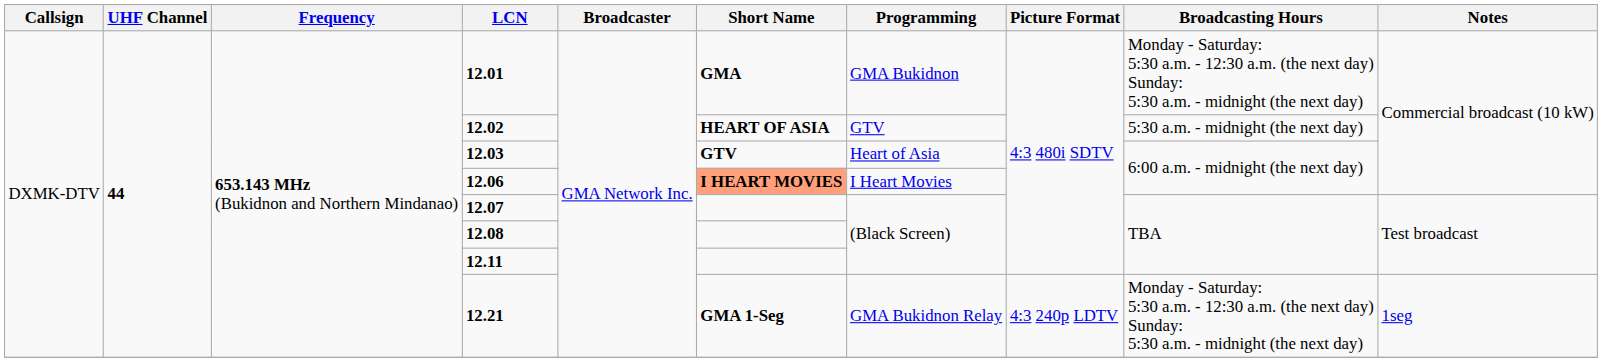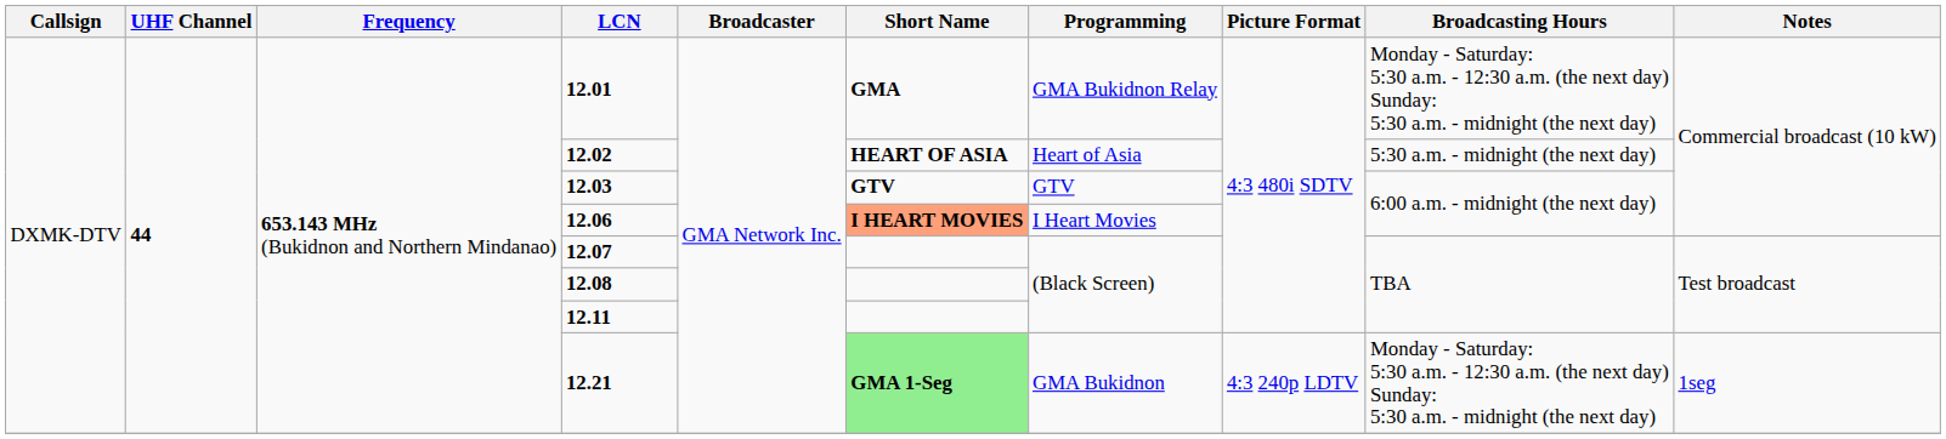12.01 | Programming: GMA Bukidnon -> GMA Bukidnon Relay
12.02 | Programming: GTV -> Heart of Asia
12.03 | Programming: Heart of Asia -> GTV
12.21 | Short Name: no background -> lightgreen background
12.21 | Programming: GMA Bukidnon Relay -> GMA Bukidnon
